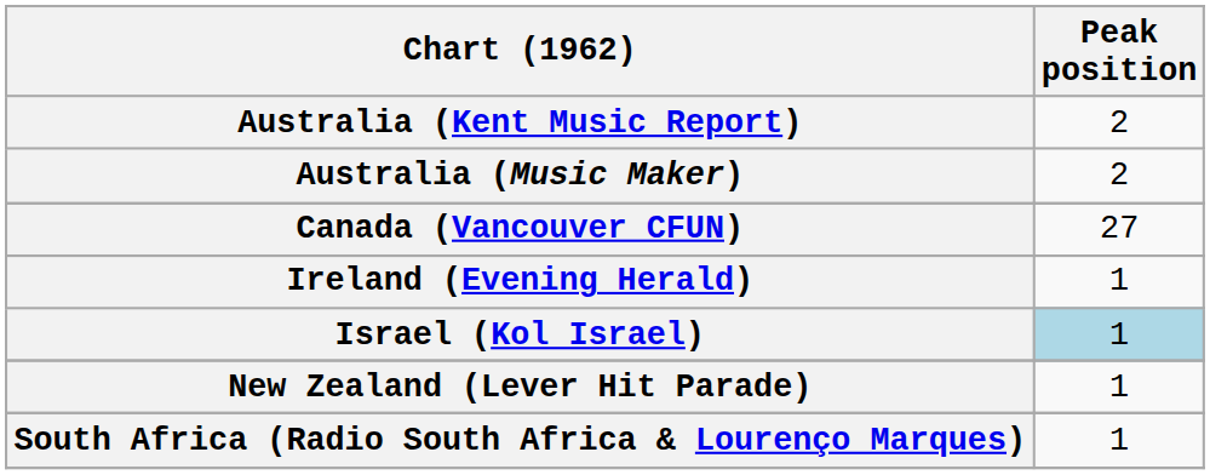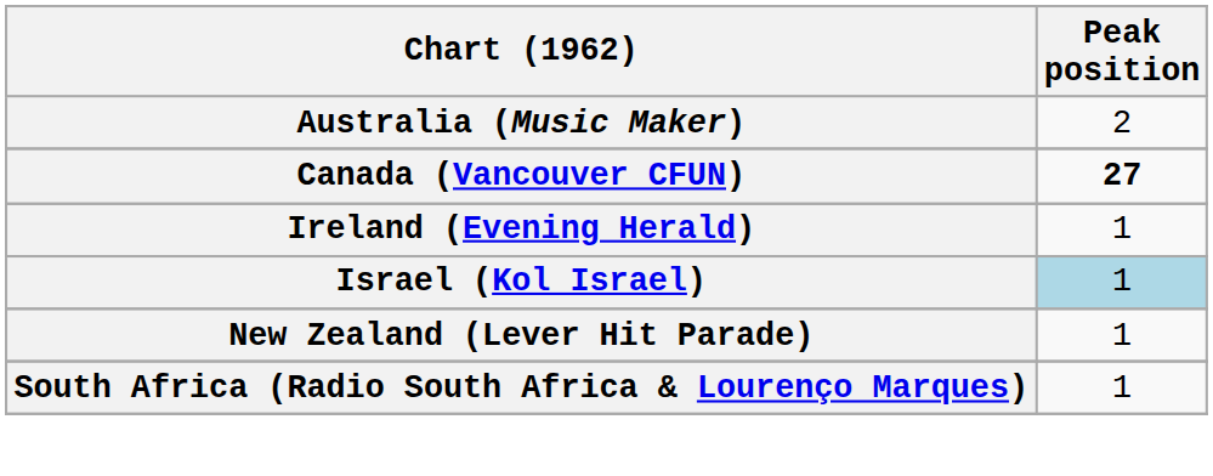- row: Australia (Kent Music Report) | 2
Canada (Vancouver CFUN) | Peak position: normal -> bold
